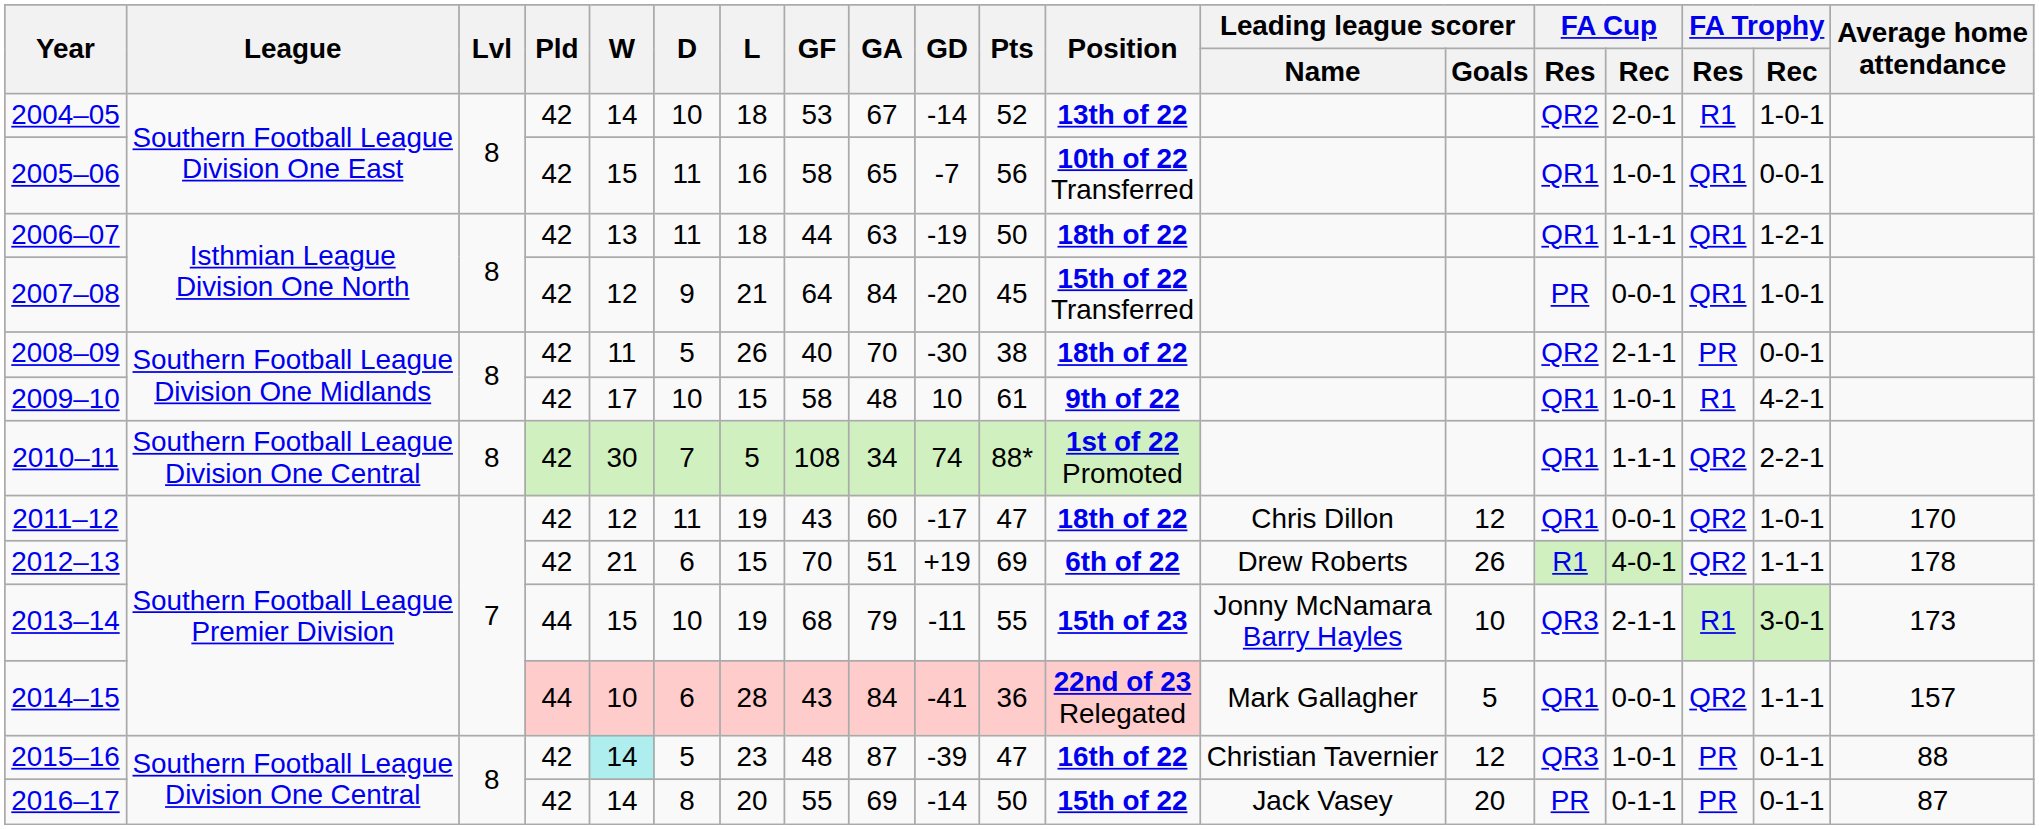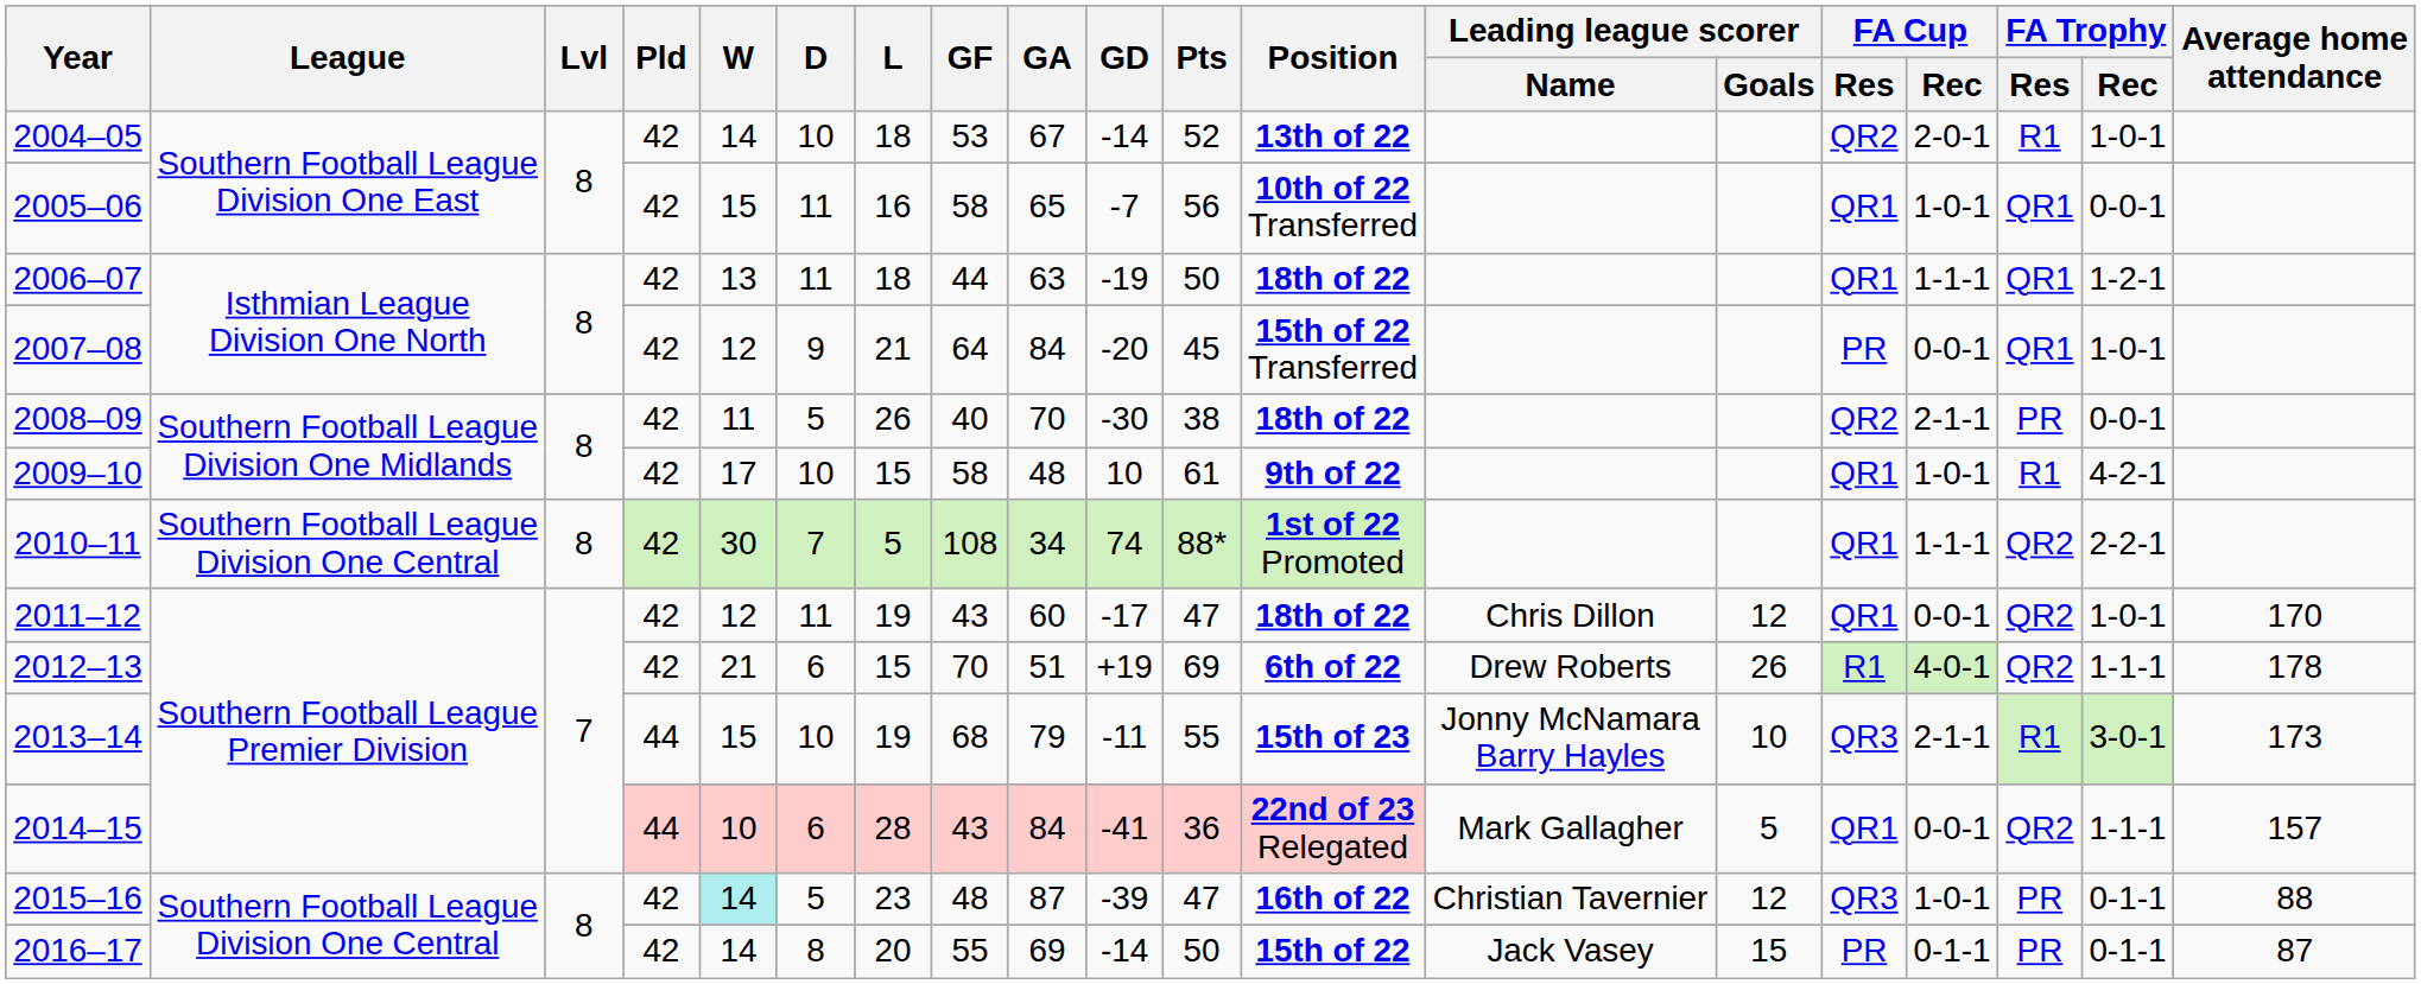2016–17 | Leading league scorer / Goals: 20 -> 15
